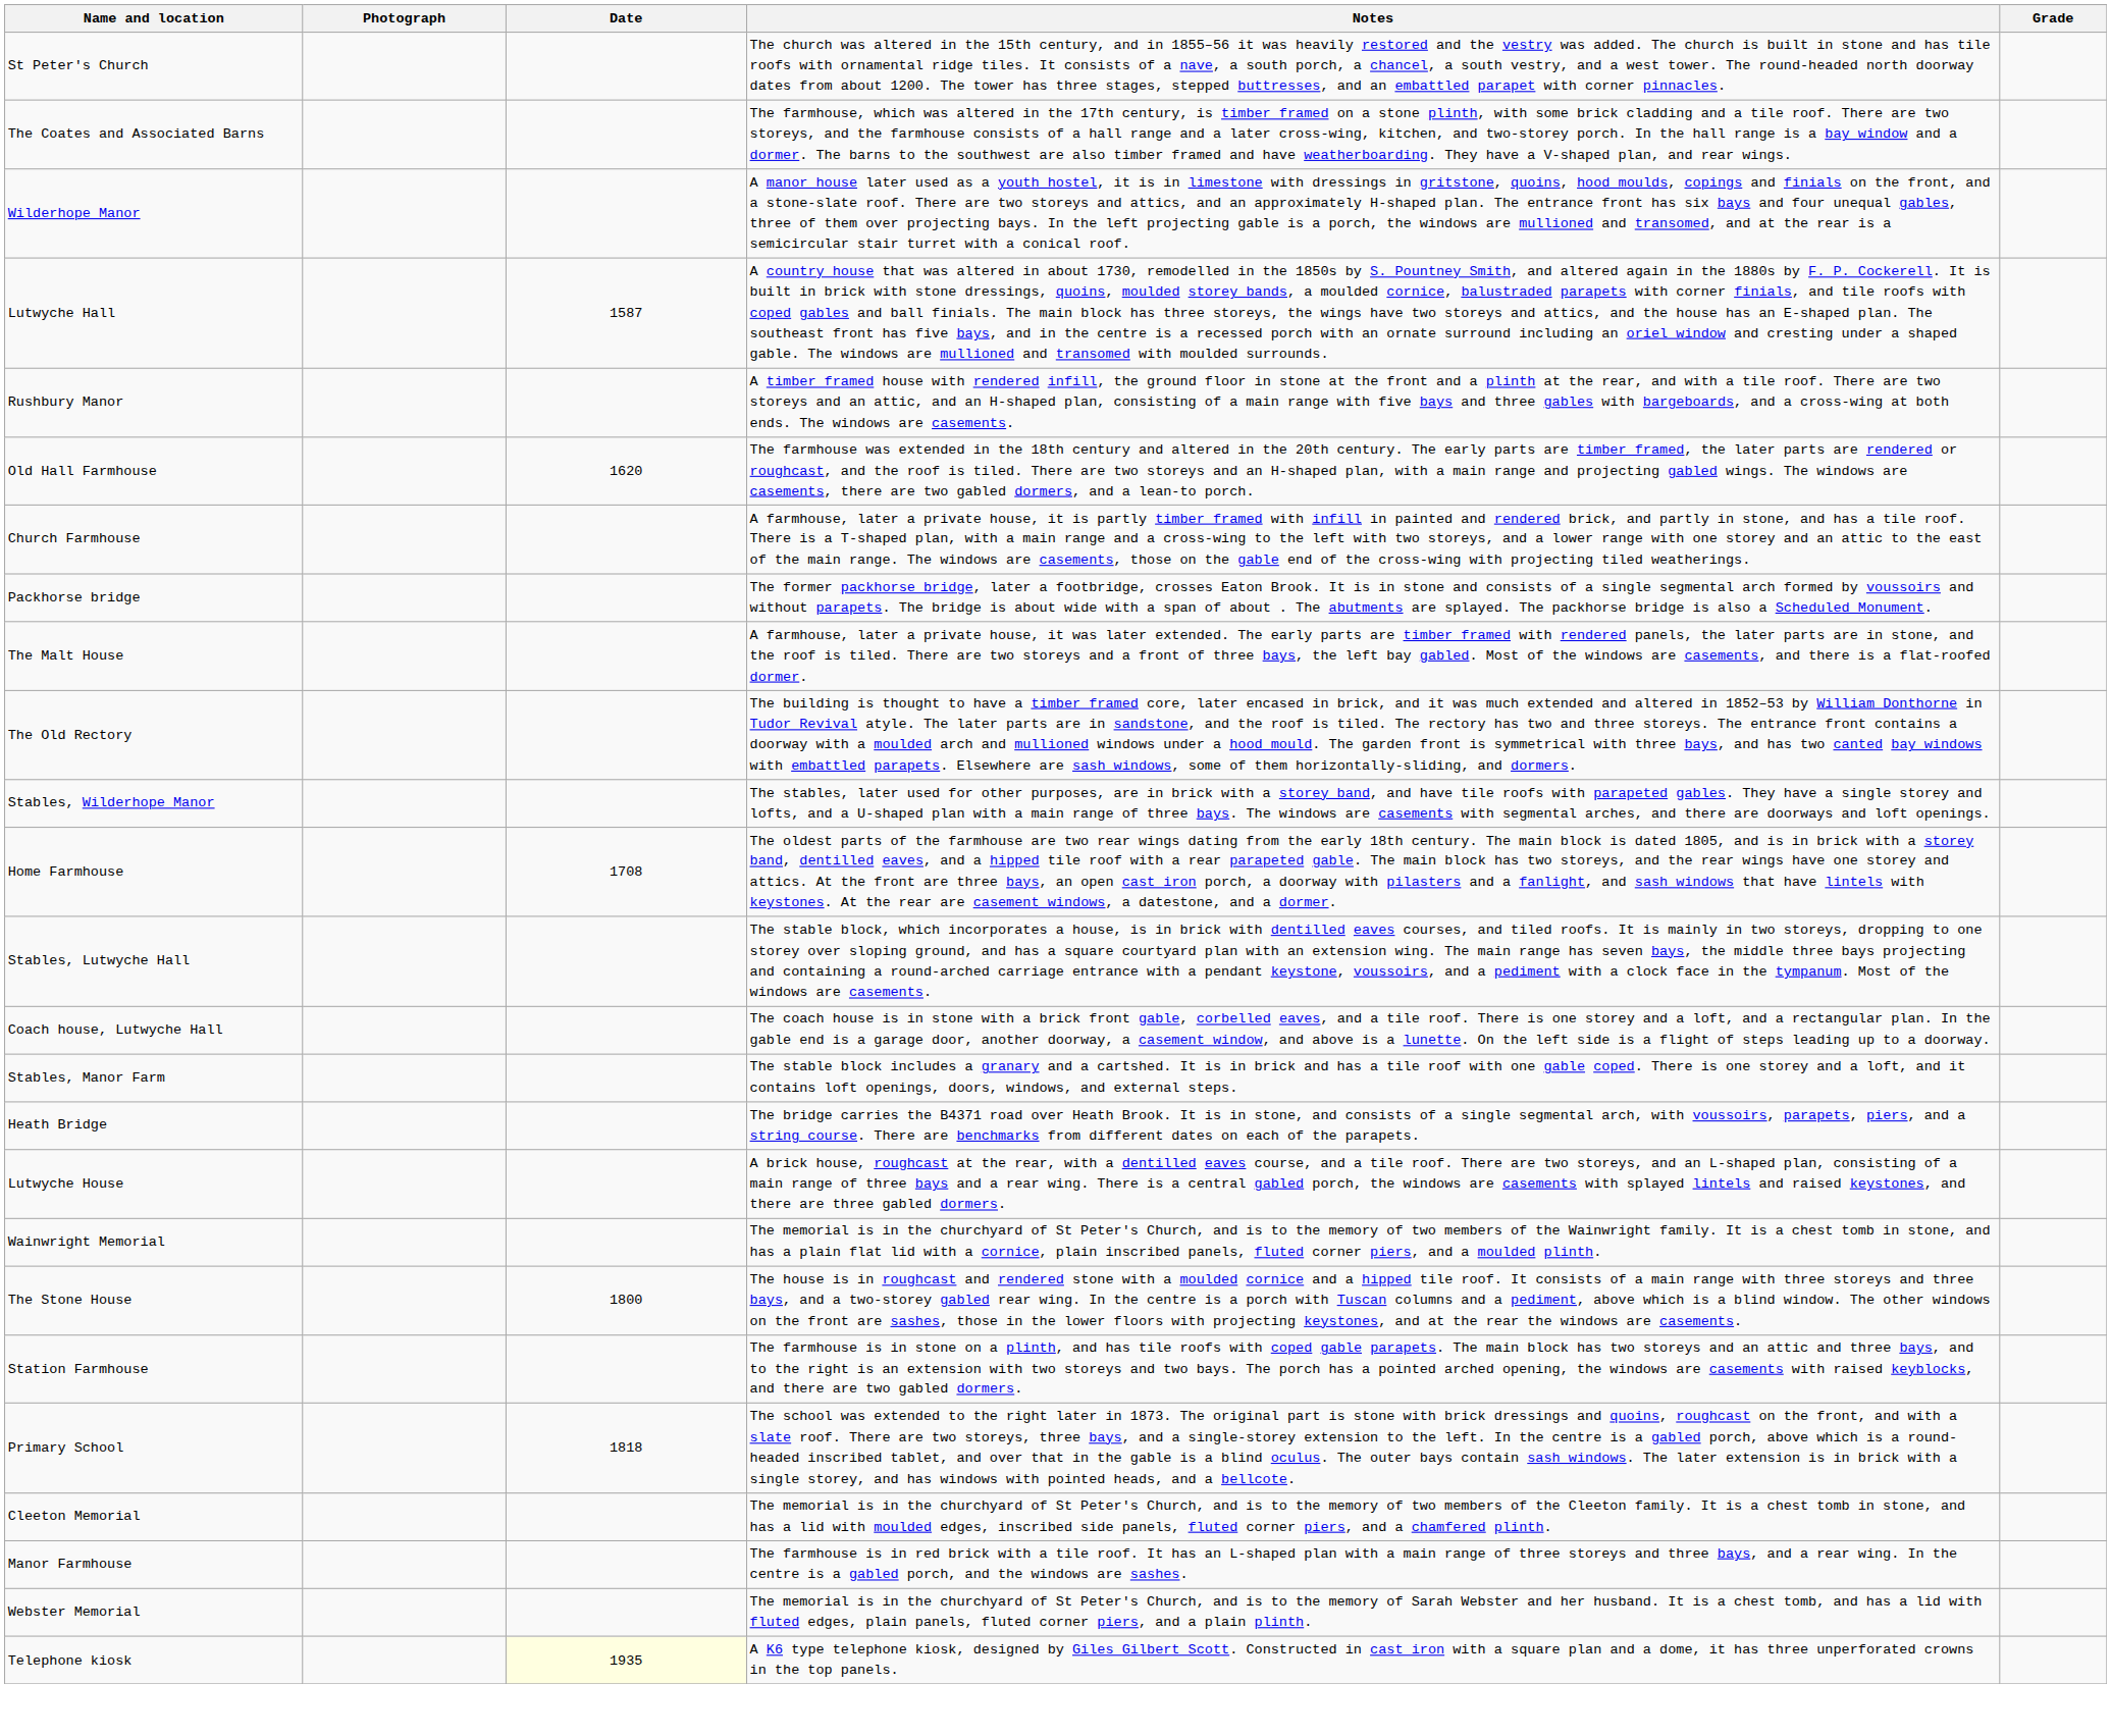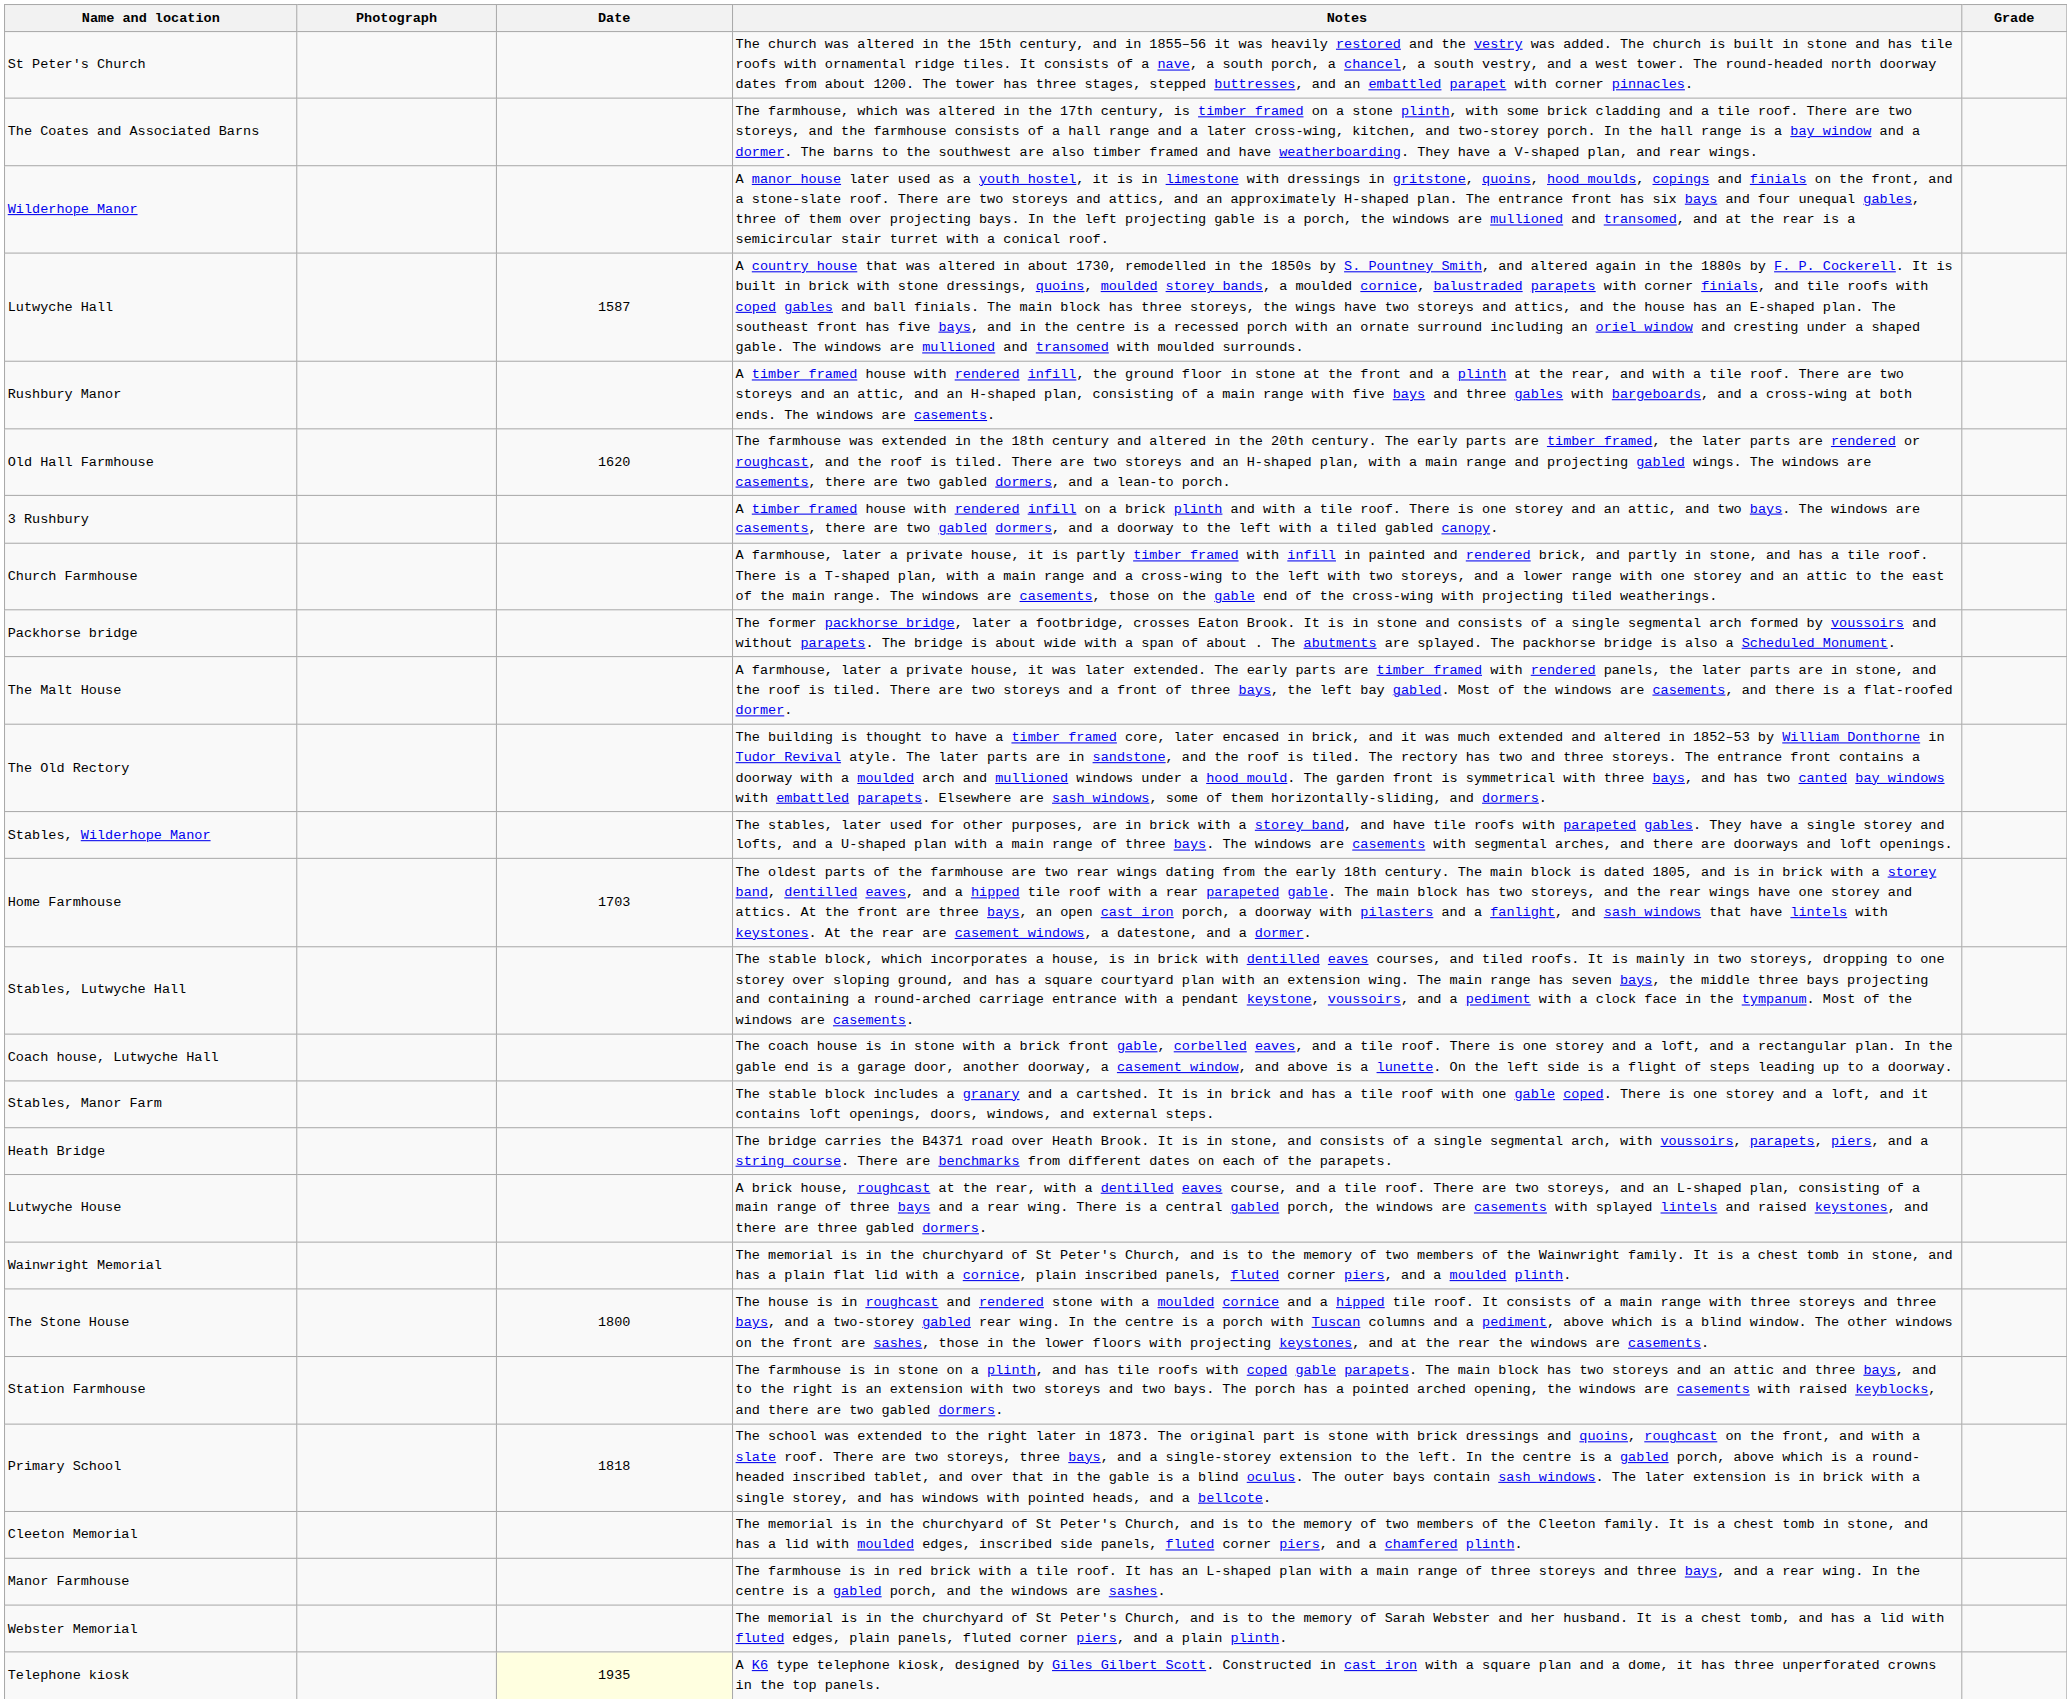+ row: 3 Rushbury | A timber framed house with rendered infill on a brick plinth and with a tile roof. There is one storey and an attic, and two bays. The windows are casements, there are two gabled dormers, and a doorway to the left with a tiled gabled canopy.
Home Farmhouse | Date: 1708 -> 1703
